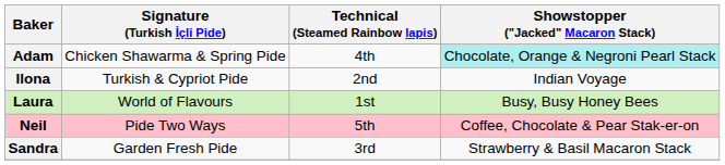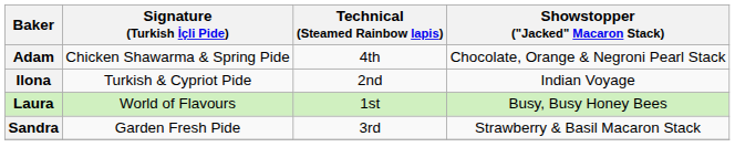Adam | Showstopper ("Jacked" Macaron Stack): paleturquoise background -> no background
- row: Neil | Pide Two Ways | 5th | Coffee, Chocolate & Pear Stak-er-on
